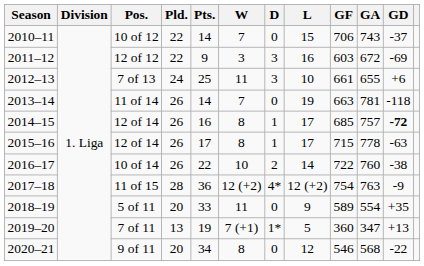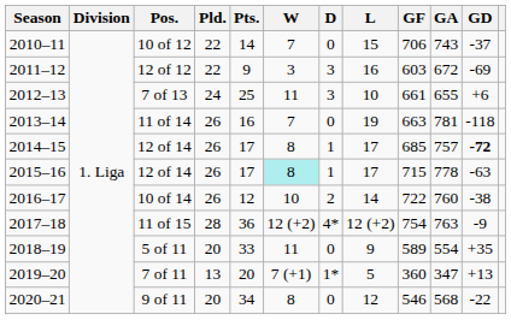11 of 14 | Pts.: 14 -> 16
2014–15 / 12 of 14 | Pts.: 16 -> 17
2015–16 / 12 of 14 | W: no background -> paleturquoise background
10 of 14 | Pts.: 22 -> 12
7 of 11 | Pts.: 19 -> 20
